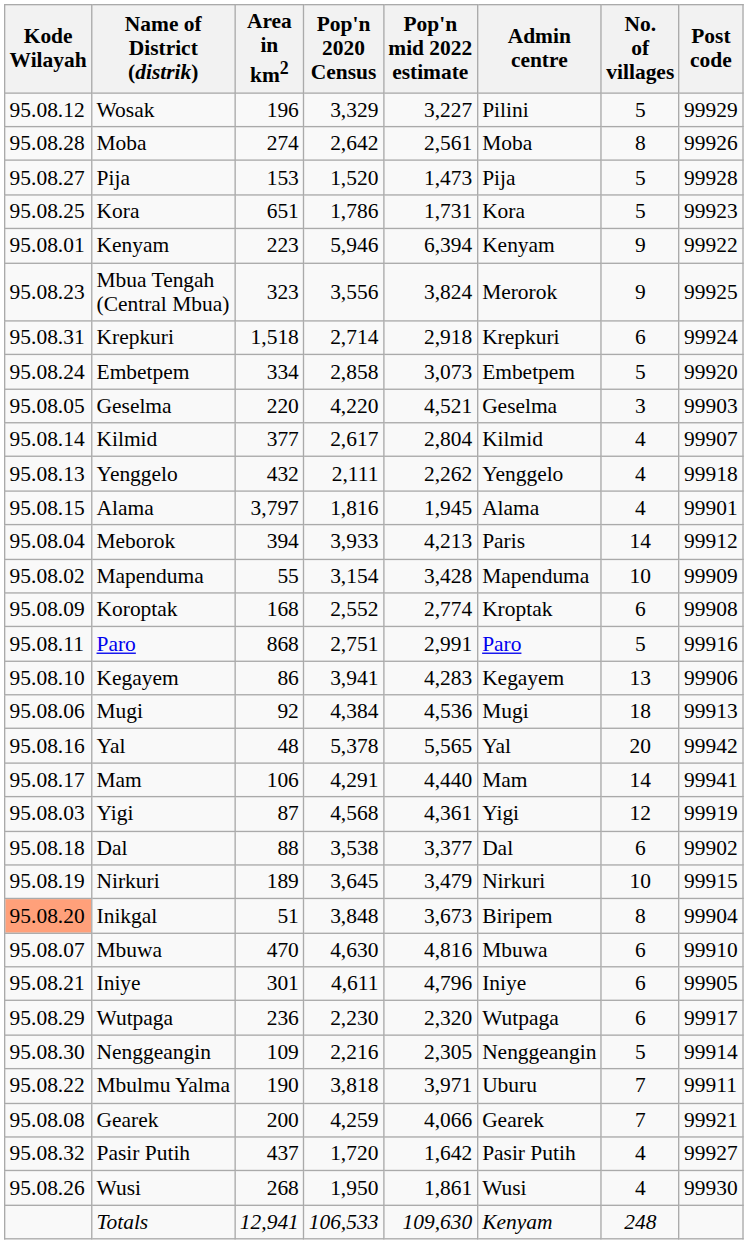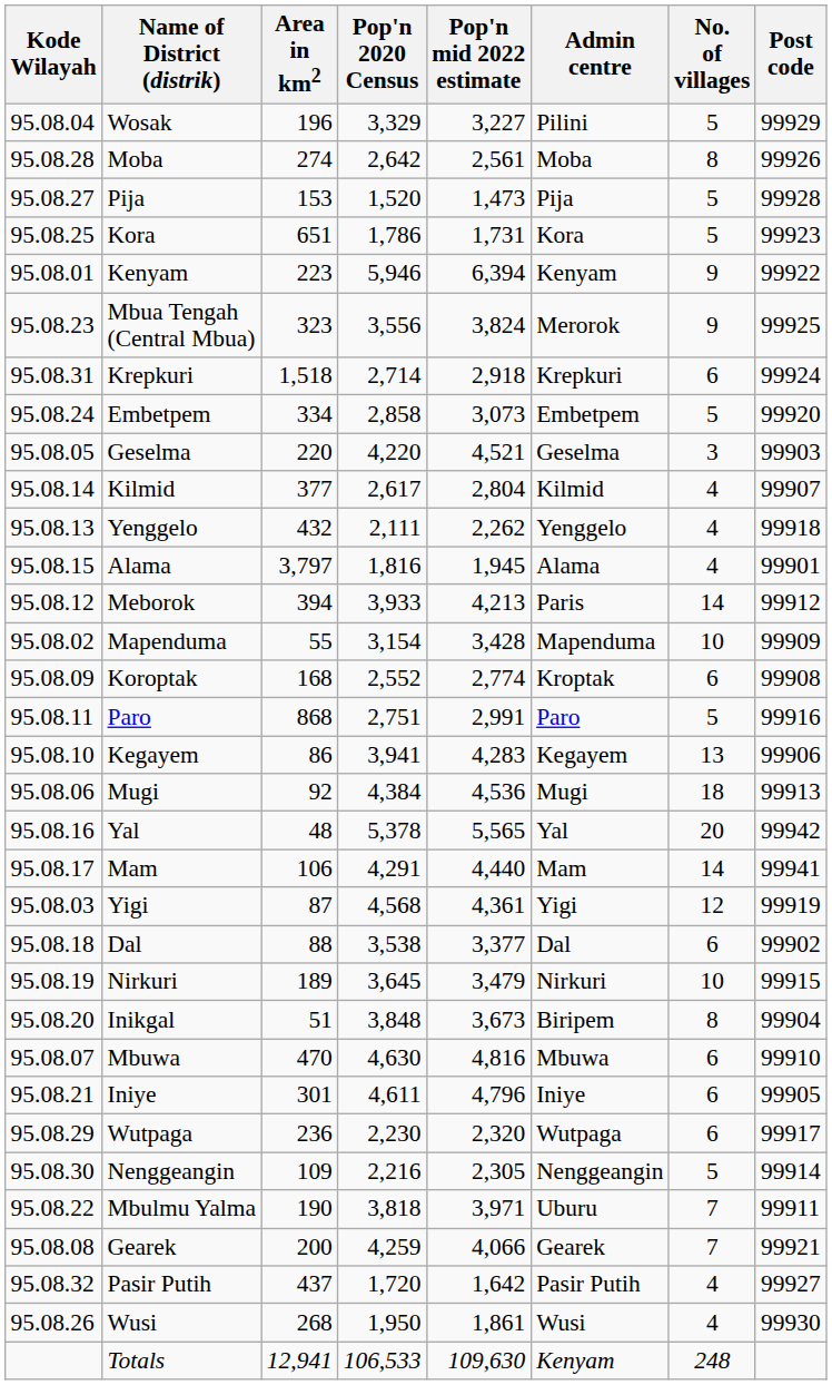Wosak | Kode Wilayah: 95.08.12 -> 95.08.04
Meborok | Kode Wilayah: 95.08.04 -> 95.08.12
Inikgal | Kode Wilayah: lightsalmon background -> no background
